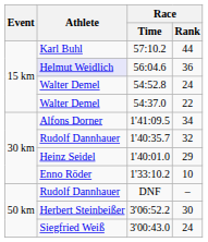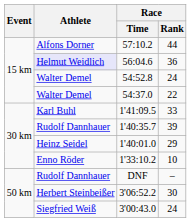57:10.2 | Athlete: Karl Buhl -> Alfons Dorner
1'41:09.5 | Athlete: Alfons Dorner -> Karl Buhl
1'41:09.5 | Race / Rank: 34 -> 33
1'40:35.7 | Race / Rank: 32 -> 39
